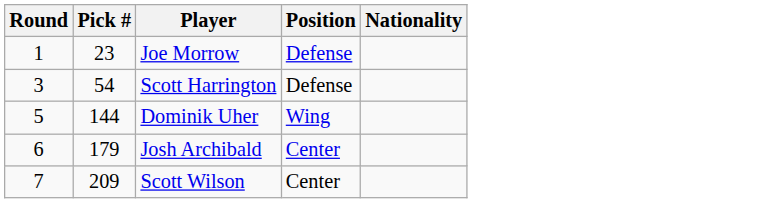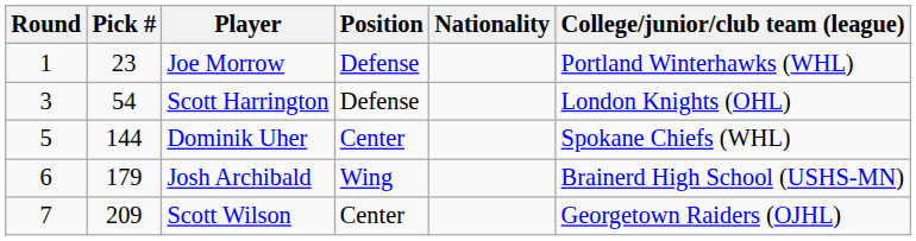+ column: College/junior/club team (league) | Portland Winterhawks (WHL) | London Knights (OHL) | Spokane Chiefs (WHL) | Brainerd High School (USHS-MN) | Georgetown Raiders (OJHL)
Dominik Uher | Position: Wing -> Center
Josh Archibald | Position: Center -> Wing
